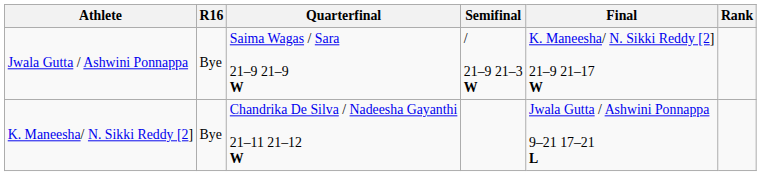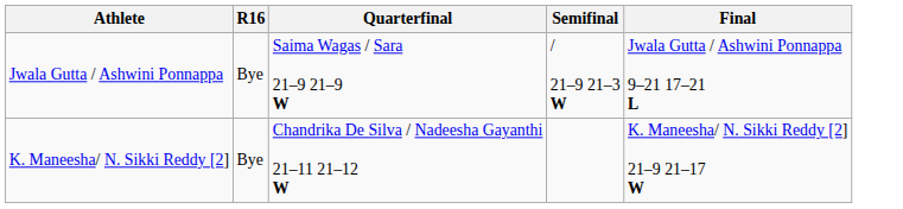- column: Rank
Jwala Gutta / Ashwini Ponnappa | Final: K. Maneesha/ N. Sikki Reddy [2] 21–9 21–17 W -> Jwala Gutta / Ashwini Ponnappa 9–21 17–21 L
K. Maneesha/ N. Sikki Reddy [2] | Final: Jwala Gutta / Ashwini Ponnappa 9–21 17–21 L -> K. Maneesha/ N. Sikki Reddy [2] 21–9 21–17 W
